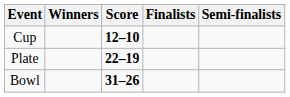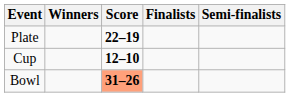rows swapped: Cup <-> Plate
Bowl | Score: no background -> lightsalmon background
